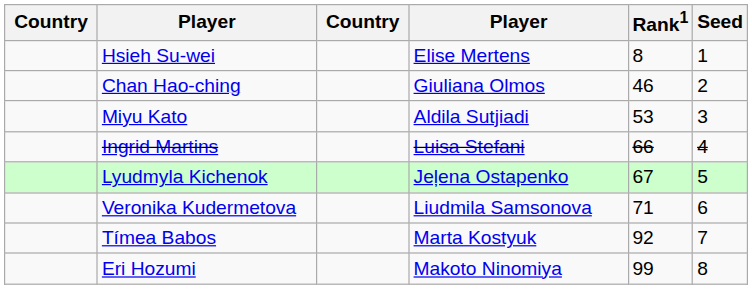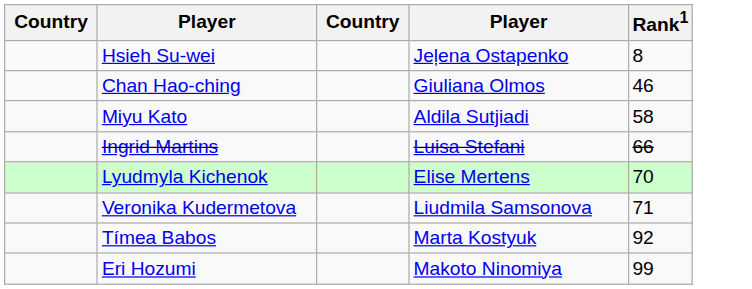- column: Seed | 1 | 2 | 3 | 4 | 5 | 6 | 7 | 8
Hsieh Su-wei | column 4: Elise Mertens -> Jeļena Ostapenko
Miyu Kato | Rank1: 53 -> 58
Lyudmyla Kichenok | column 4: Jeļena Ostapenko -> Elise Mertens
Lyudmyla Kichenok | Rank1: 67 -> 70
